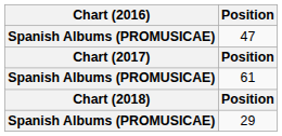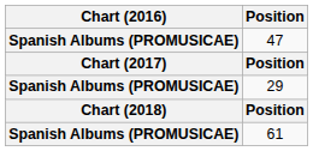rows swapped: 29 <-> 61
